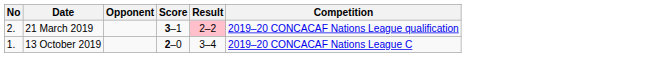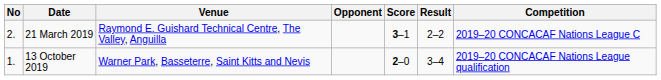+ column: Venue | Raymond E. Guishard Technical Centre, The Valley, Anguilla | Warner Park, Basseterre, Saint Kitts and Nevis
21 March 2019 | Result: pink background -> no background
21 March 2019 | Competition: 2019–20 CONCACAF Nations League qualification -> 2019–20 CONCACAF Nations League C
13 October 2019 | Competition: 2019–20 CONCACAF Nations League C -> 2019–20 CONCACAF Nations League qualification
